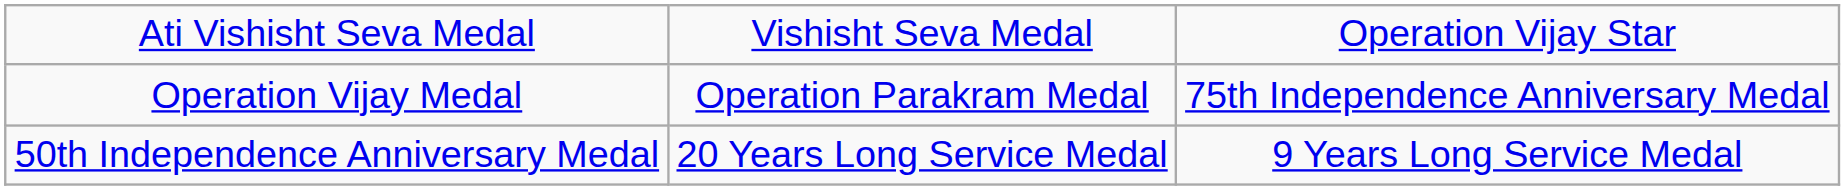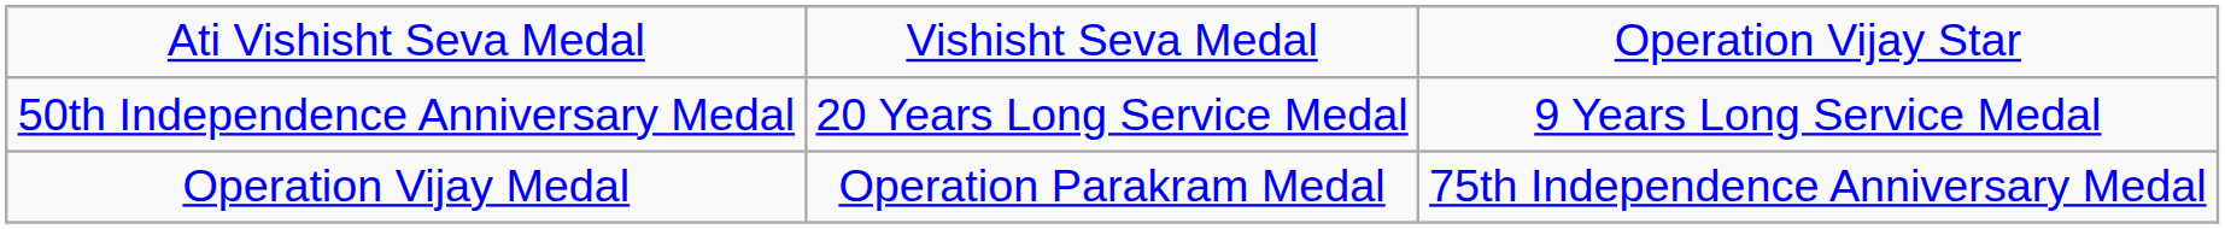rows swapped: Operation Vijay Medal <-> 50th Independence Anniversary Medal
